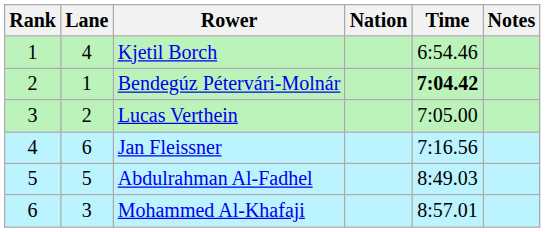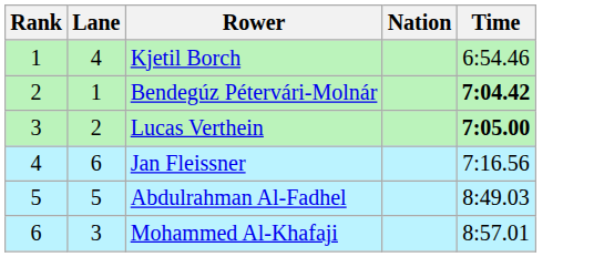- column: Notes
Lucas Verthein | Time: normal -> bold
